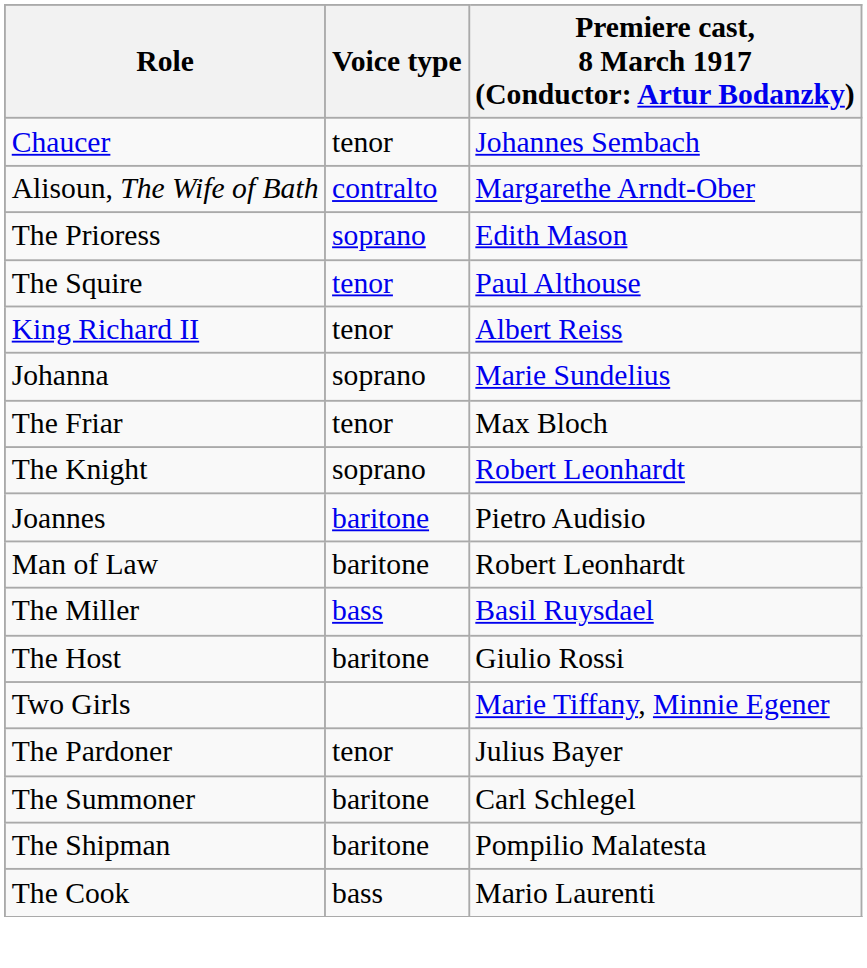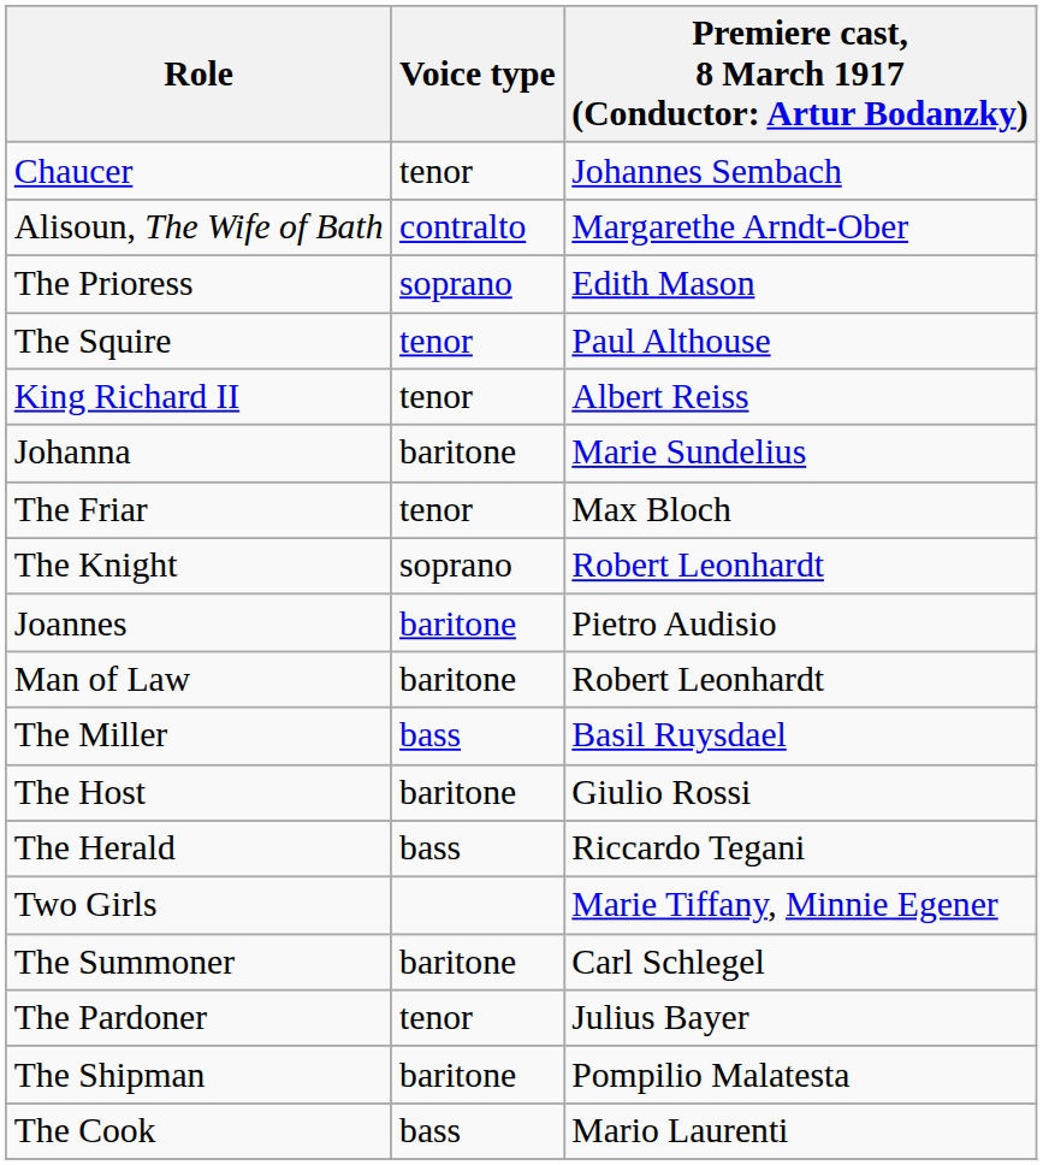Johanna | Voice type: soprano -> baritone
+ row: The Herald | bass | Riccardo Tegani
rows swapped: The Pardoner <-> The Summoner
